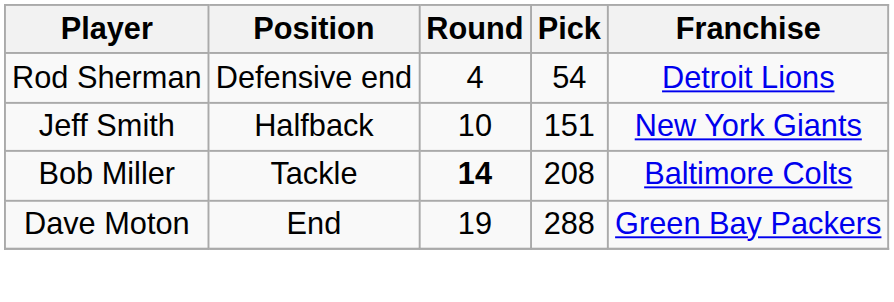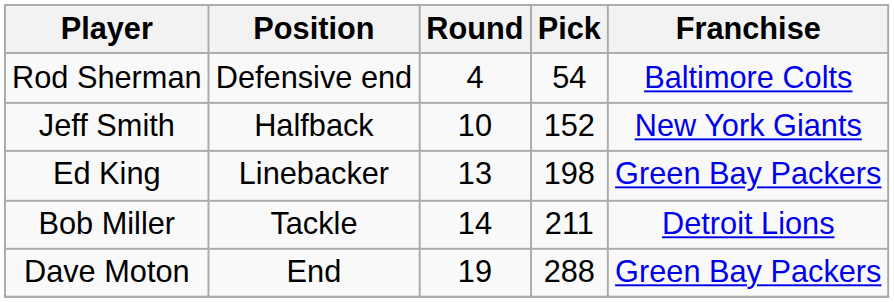Rod Sherman | Franchise: Detroit Lions -> Baltimore Colts
Jeff Smith | Pick: 151 -> 152
+ row: Ed King | Linebacker | 13 | 198 | Green Bay Packers
Bob Miller | Round: bold -> normal
Bob Miller | Pick: 208 -> 211
Bob Miller | Franchise: Baltimore Colts -> Detroit Lions
